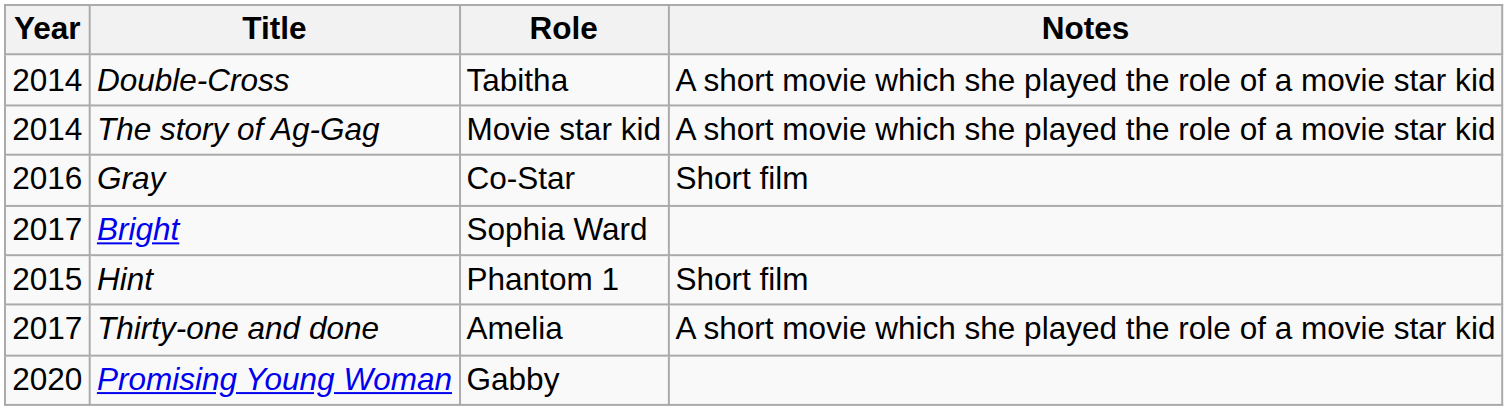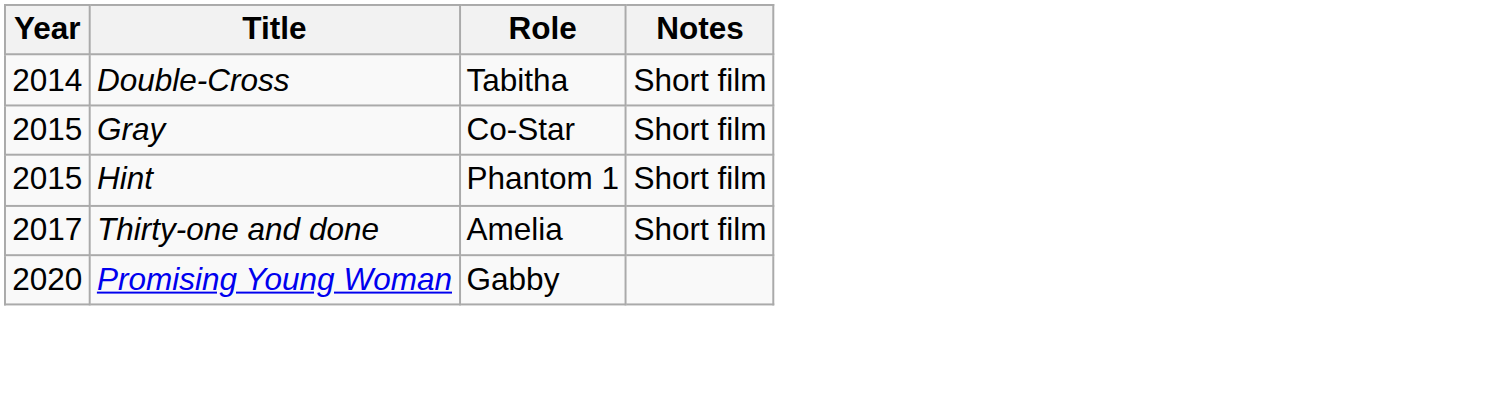Double-Cross | Notes: A short movie which she played the role of a movie star kid -> Short film
- row: 2014 | The story of Ag-Gag | Movie star kid | A short movie which she played the role of a movie star kid
Gray | Year: 2016 -> 2015
- row: 2017 | Bright | Sophia Ward
Thirty-one and done | Notes: A short movie which she played the role of a movie star kid -> Short film
